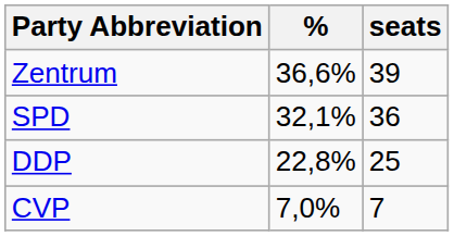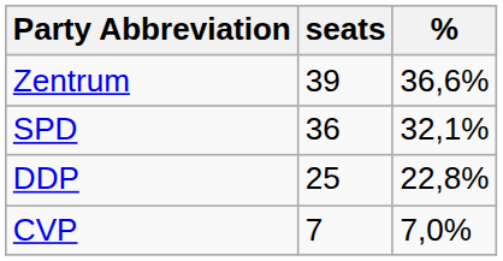columns swapped: % <-> seats
